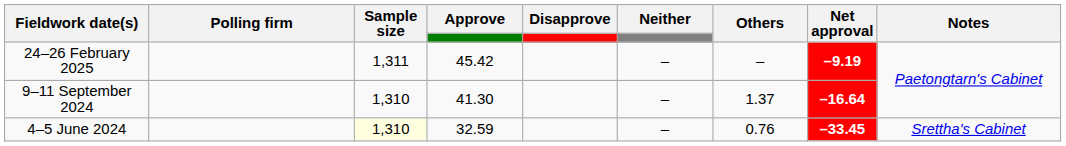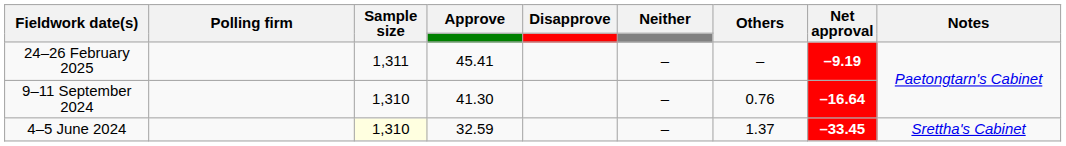24–26 February 2025 | Approve: 45.42 -> 45.41
9–11 September 2024 | Others: 1.37 -> 0.76
4–5 June 2024 | Others: 0.76 -> 1.37
